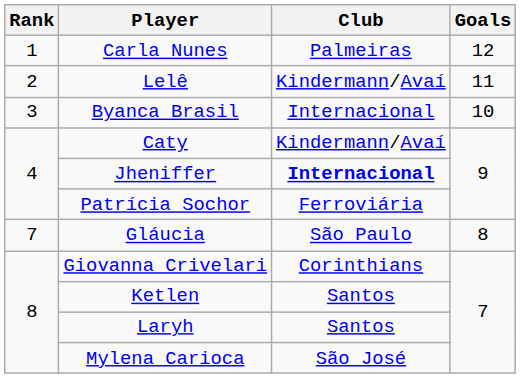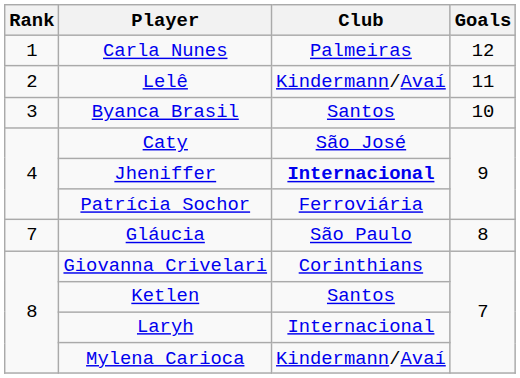Byanca Brasil | Club: Internacional -> Santos
Caty | Club: Kindermann/Avaí -> São José
Laryh | Club: Santos -> Internacional
Mylena Carioca | Club: São José -> Kindermann/Avaí
